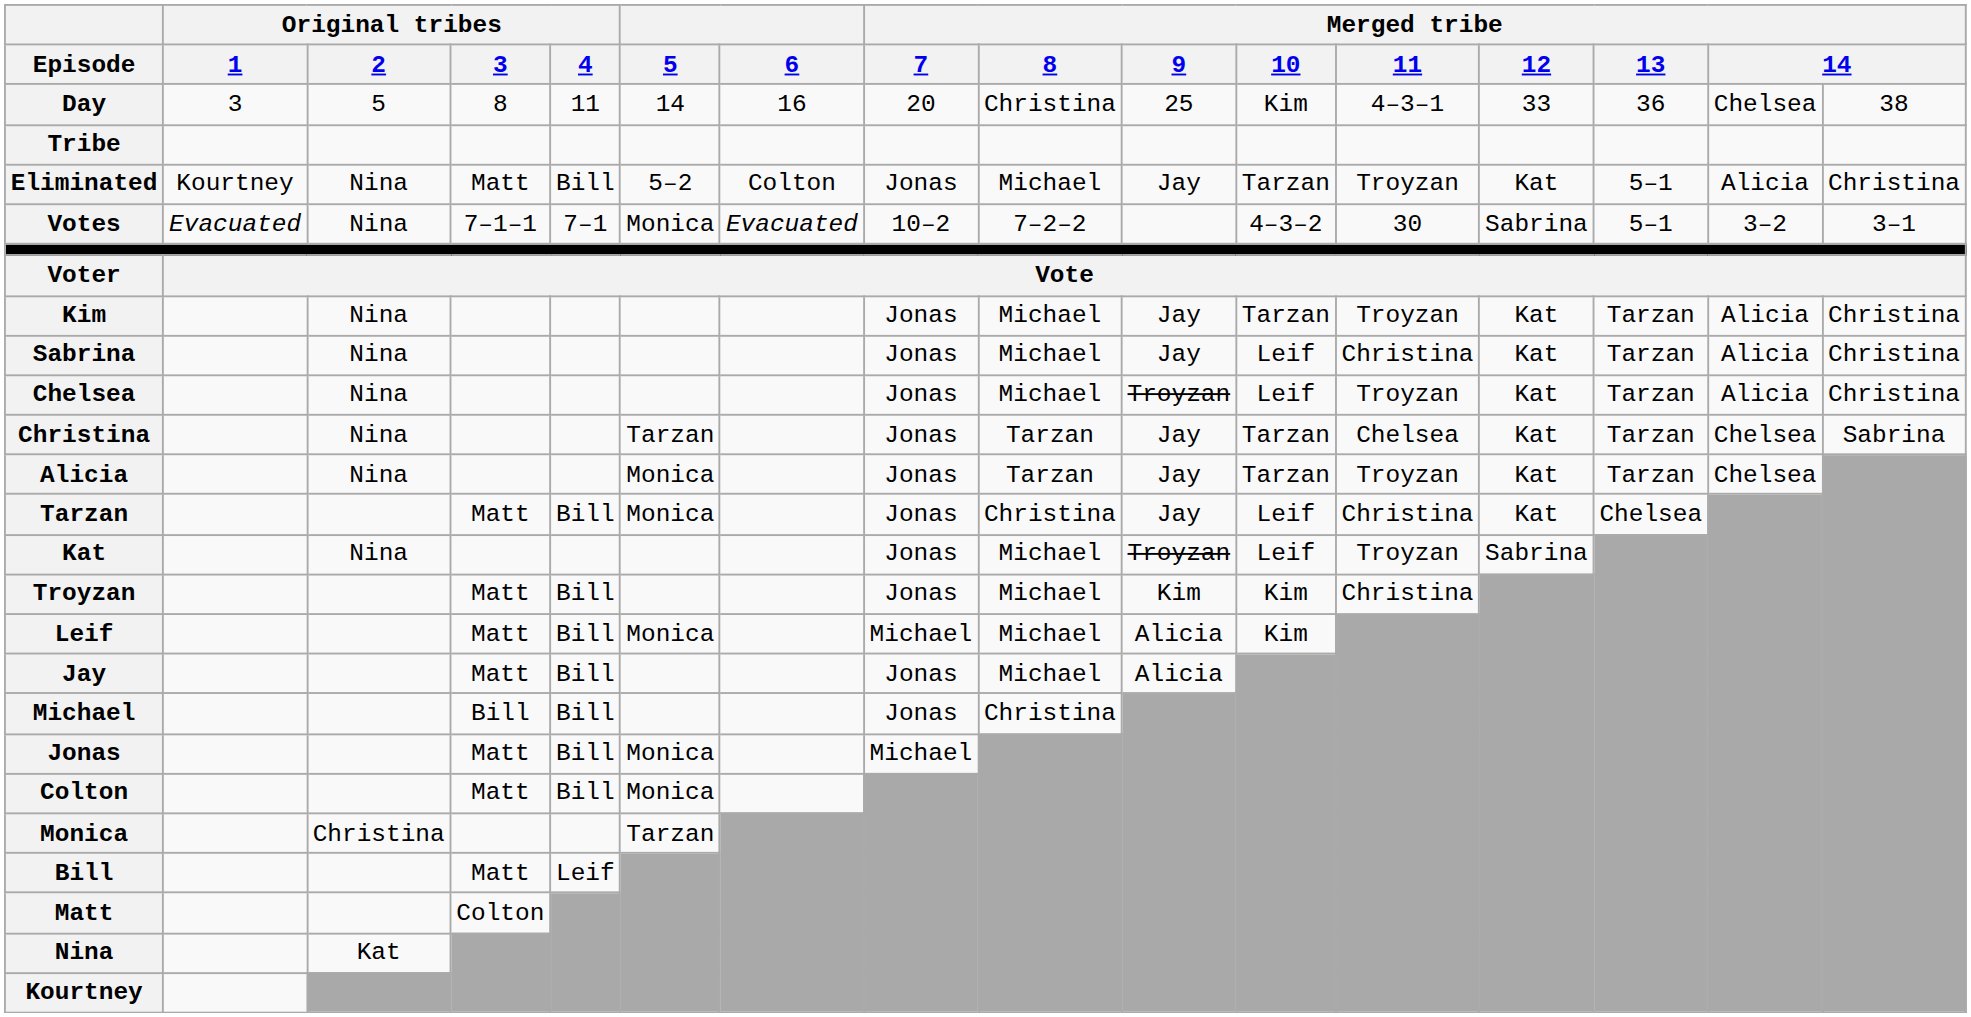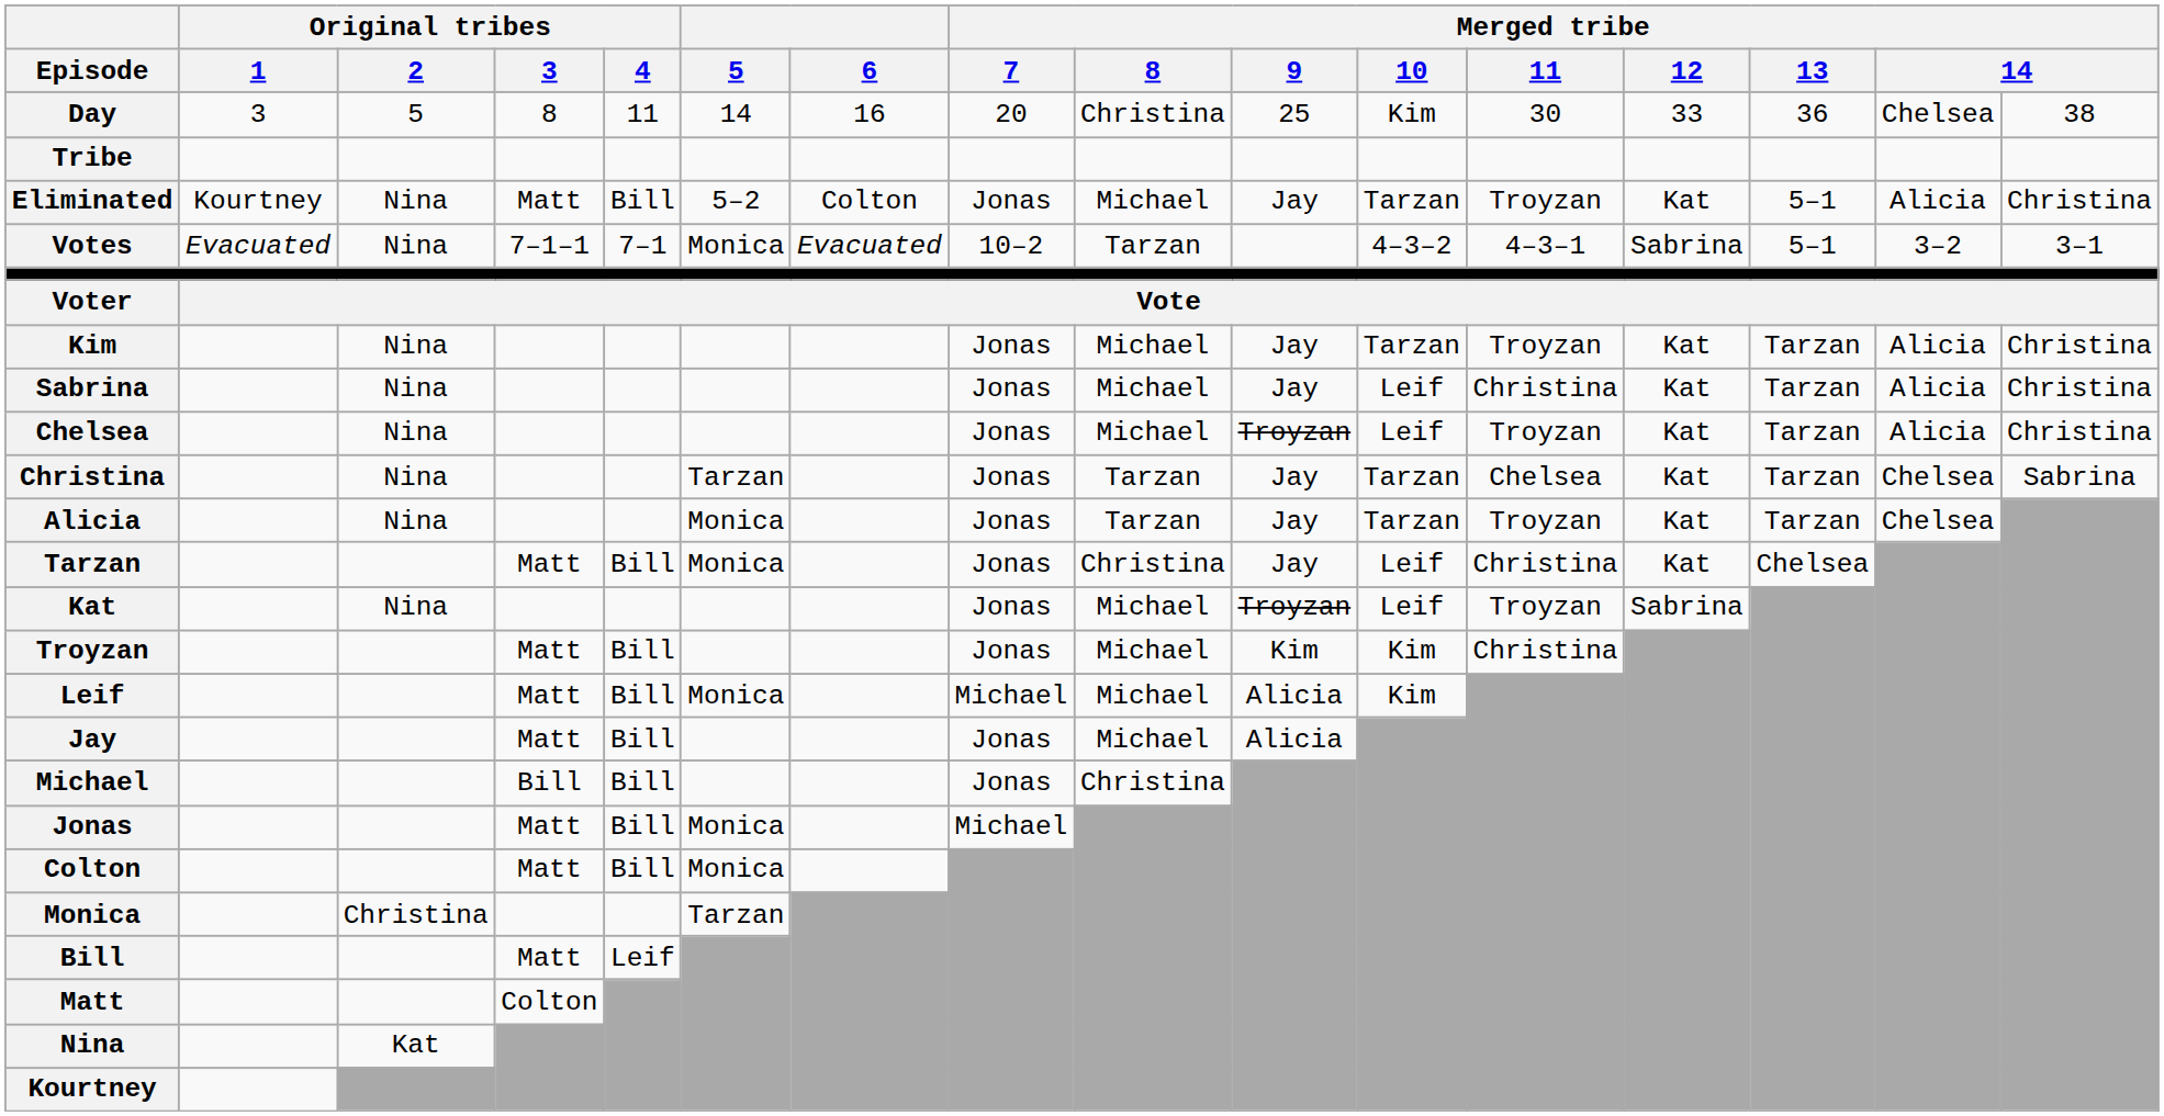Day | Merged tribe / 11: 4–3–1 -> 30
Votes | Merged tribe / 8: 7–2–2 -> Tarzan
Votes | Merged tribe / 11: 30 -> 4–3–1
